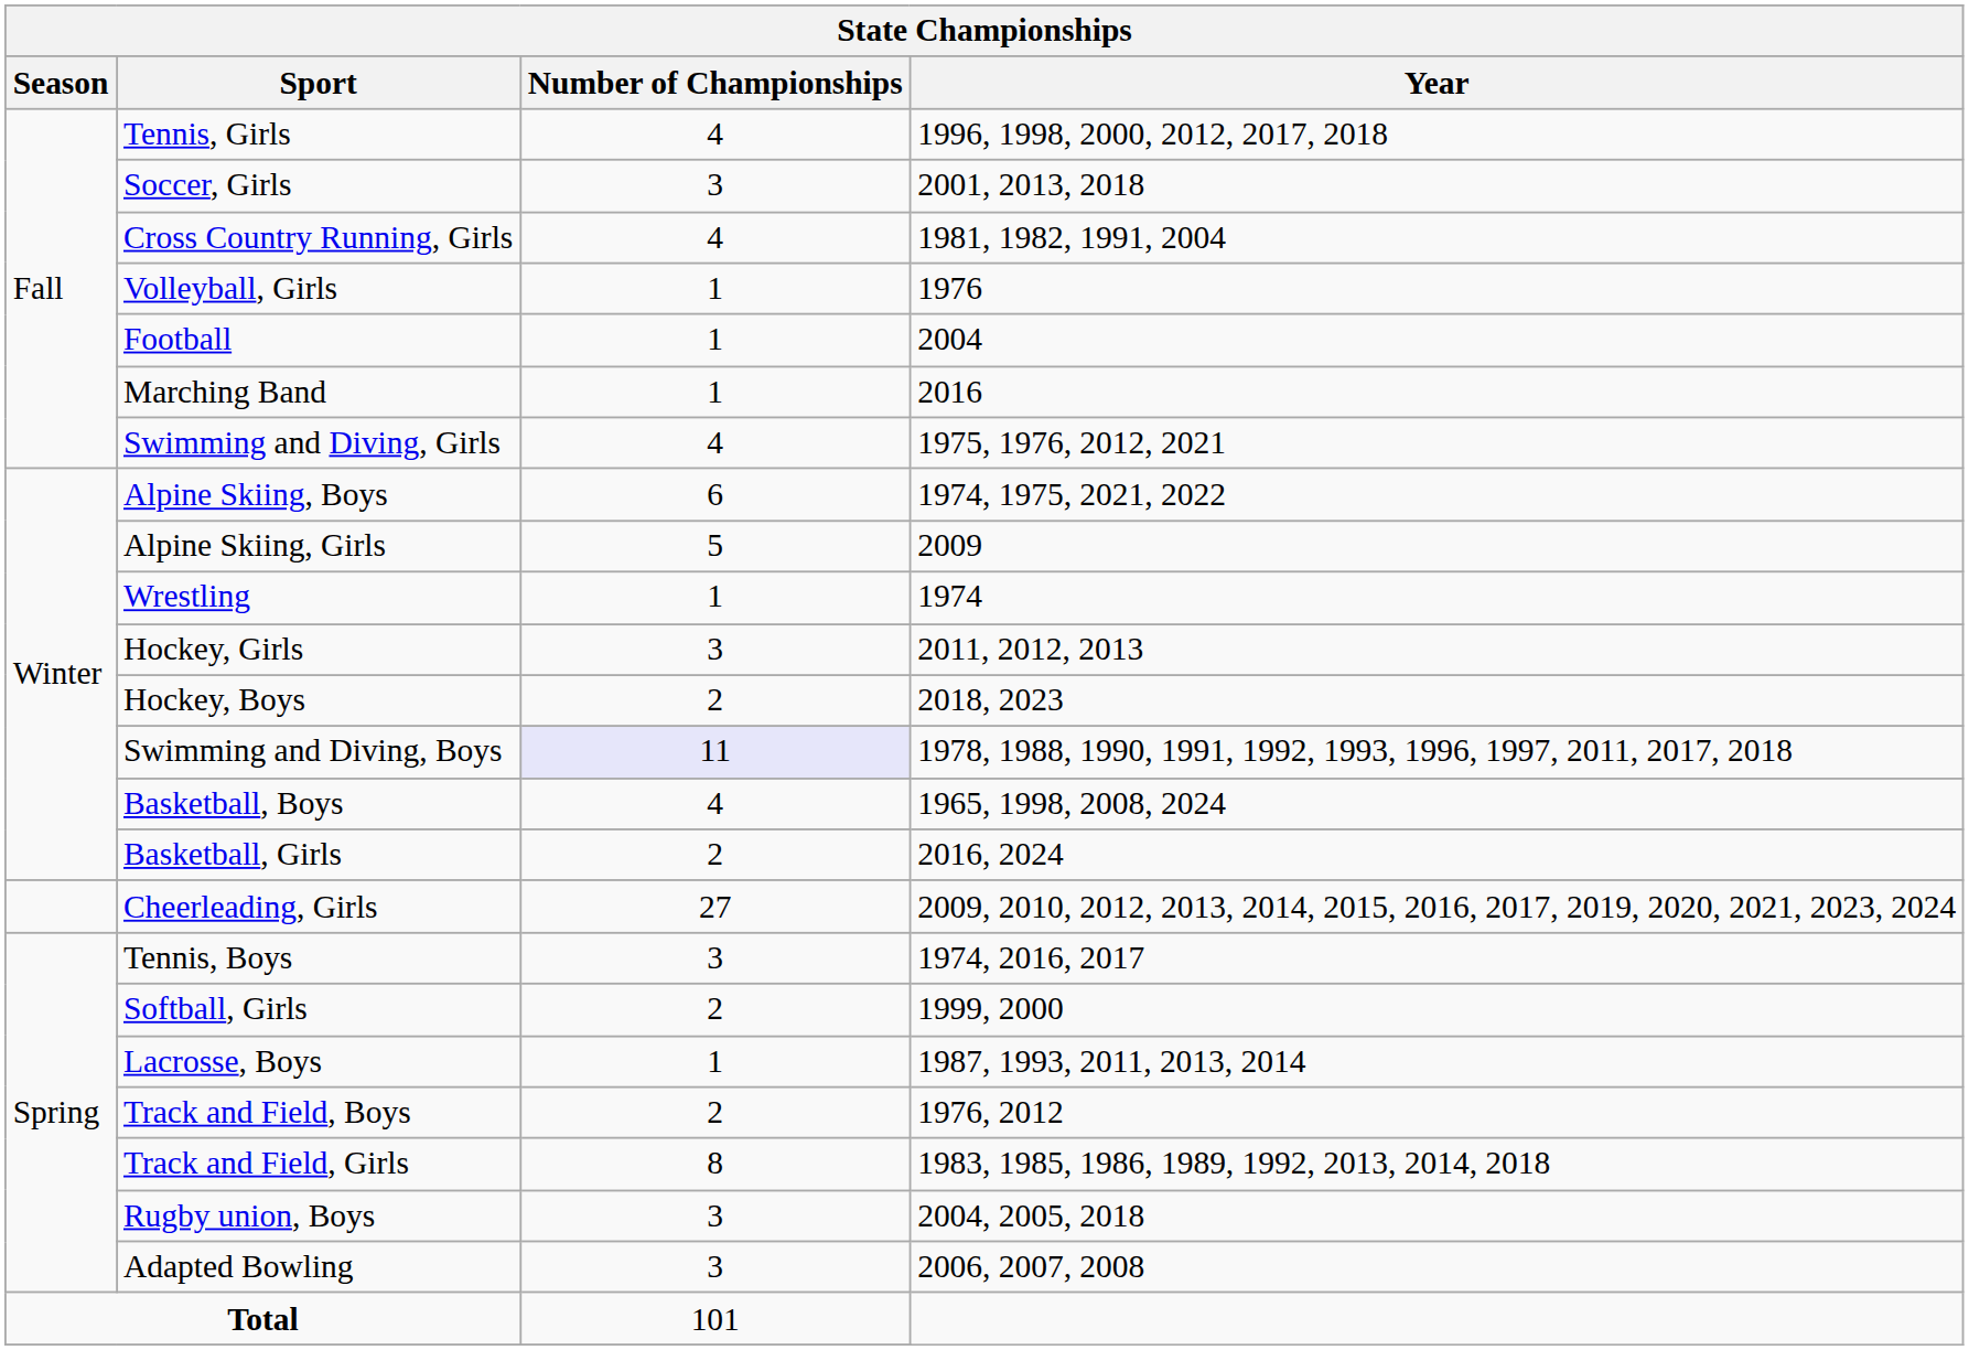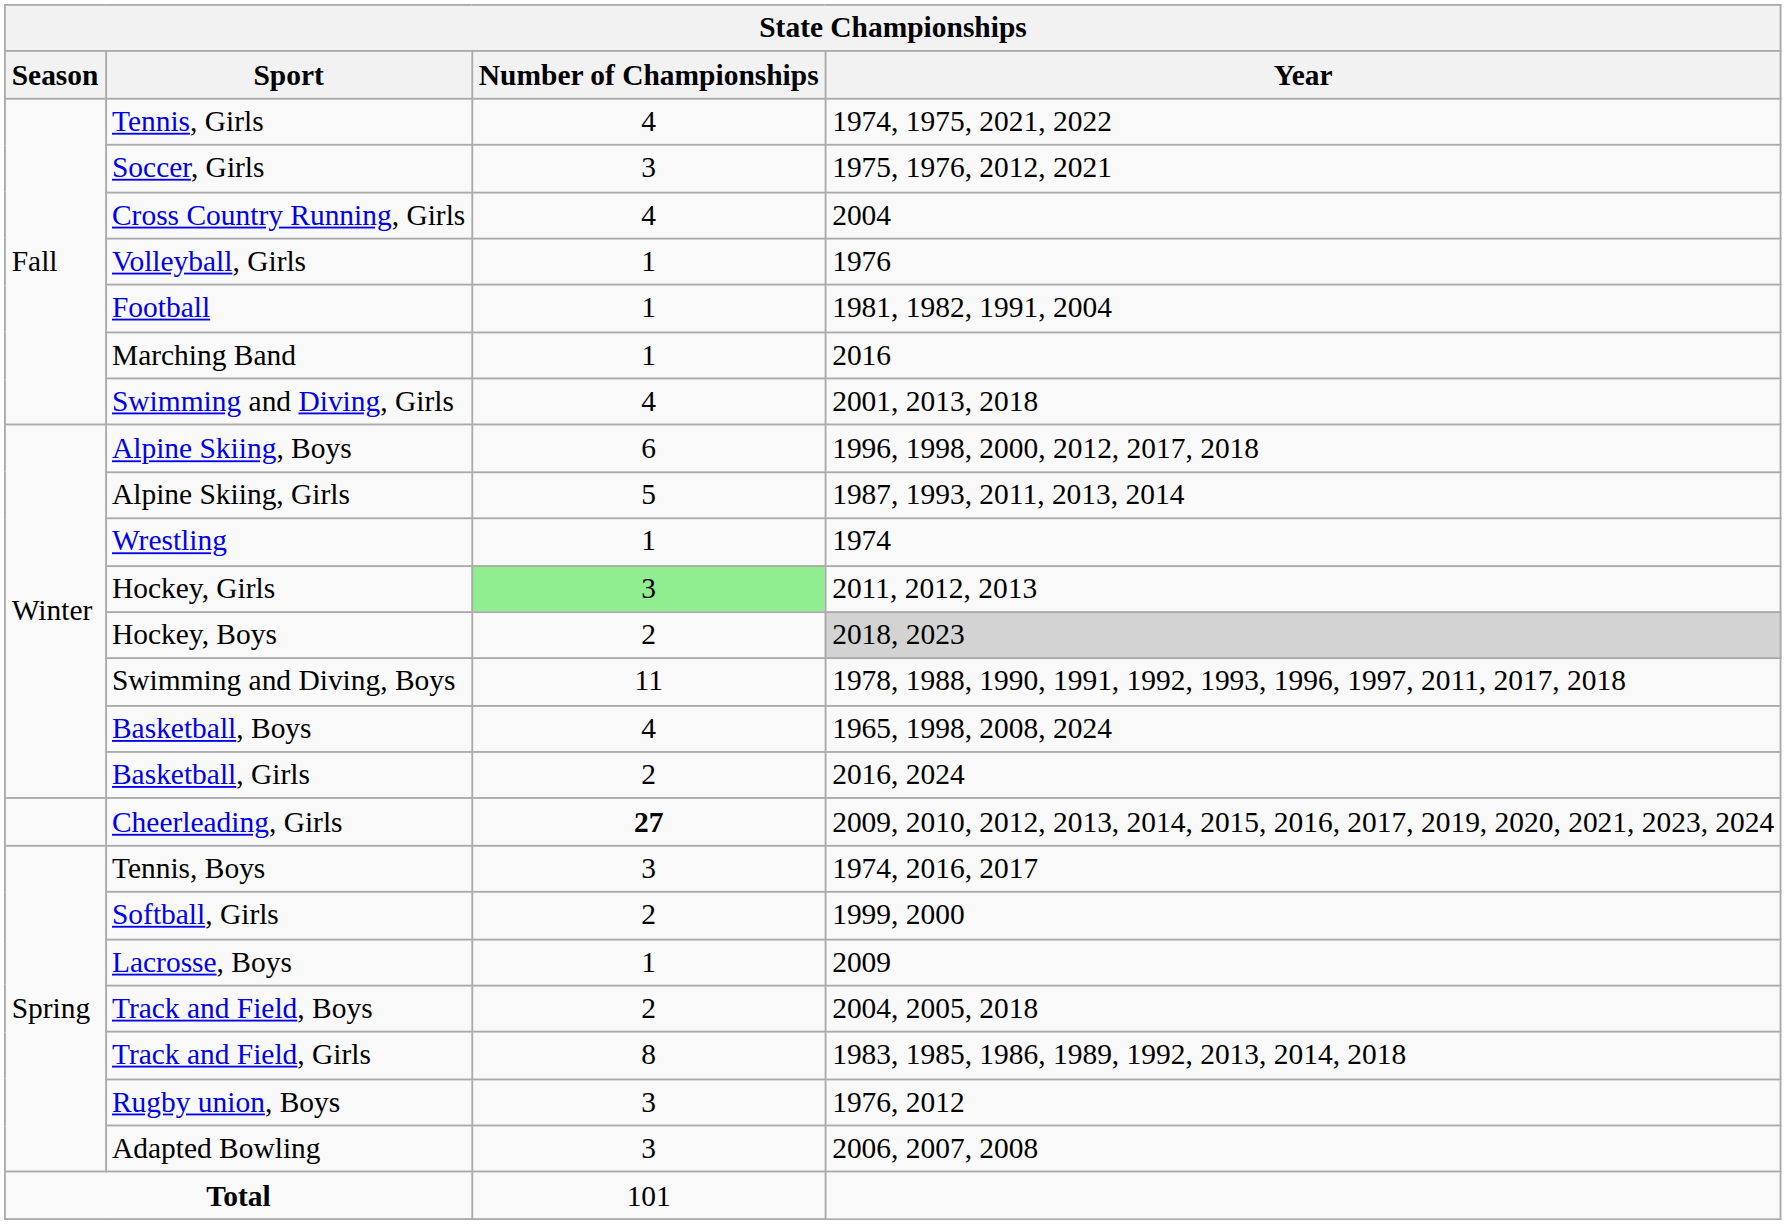Tennis, Girls | Year: 1996, 1998, 2000, 2012, 2017, 2018 -> 1974, 1975, 2021, 2022
Soccer, Girls | Year: 2001, 2013, 2018 -> 1975, 1976, 2012, 2021
Cross Country Running, Girls | Year: 1981, 1982, 1991, 2004 -> 2004
Football | Year: 2004 -> 1981, 1982, 1991, 2004
Swimming and Diving, Girls | Year: 1975, 1976, 2012, 2021 -> 2001, 2013, 2018
Alpine Skiing, Boys | Year: 1974, 1975, 2021, 2022 -> 1996, 1998, 2000, 2012, 2017, 2018
Alpine Skiing, Girls | Year: 2009 -> 1987, 1993, 2011, 2013, 2014
Hockey, Girls | Number of Championships: no background -> lightgreen background
Hockey, Boys | Year: no background -> lightgrey background
Swimming and Diving, Boys | Number of Championships: lavender background -> no background
Cheerleading, Girls | Number of Championships: normal -> bold
Lacrosse, Boys | Year: 1987, 1993, 2011, 2013, 2014 -> 2009
Track and Field, Boys | Year: 1976, 2012 -> 2004, 2005, 2018
Rugby union, Boys | Year: 2004, 2005, 2018 -> 1976, 2012
